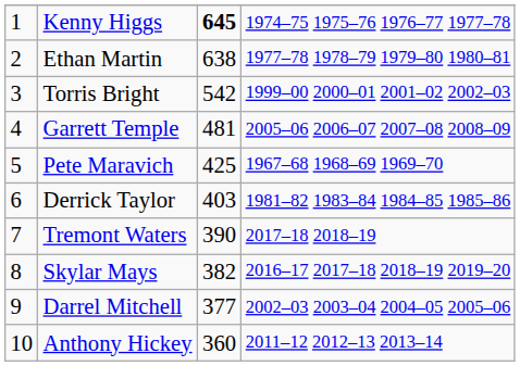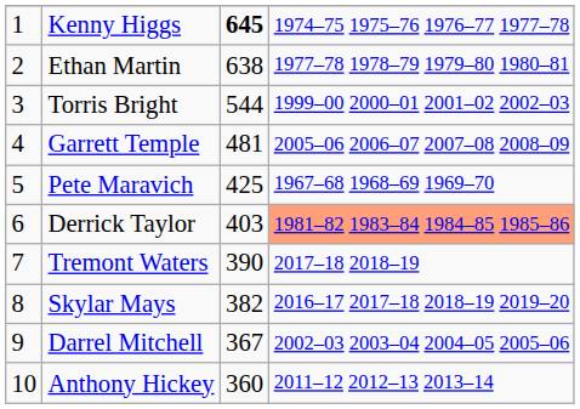Torris Bright | column 3: 542 -> 544
Derrick Taylor | column 4: no background -> lightsalmon background
Darrel Mitchell | column 3: 377 -> 367
